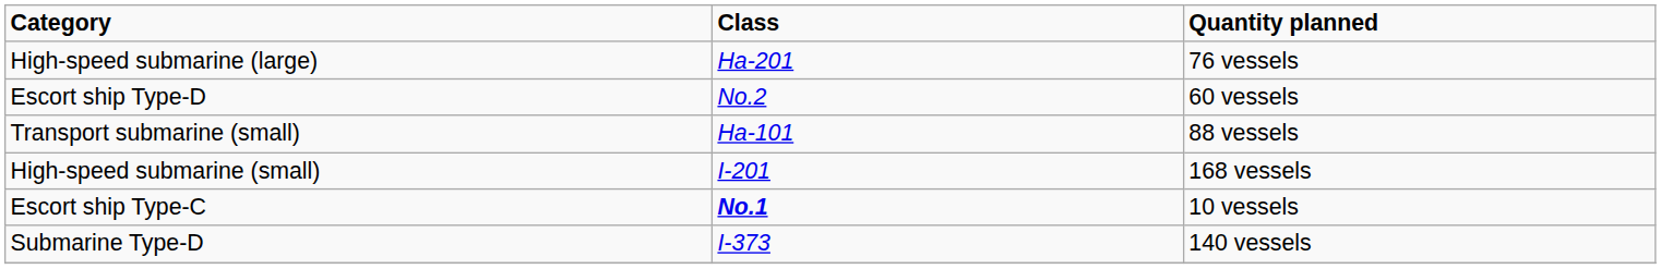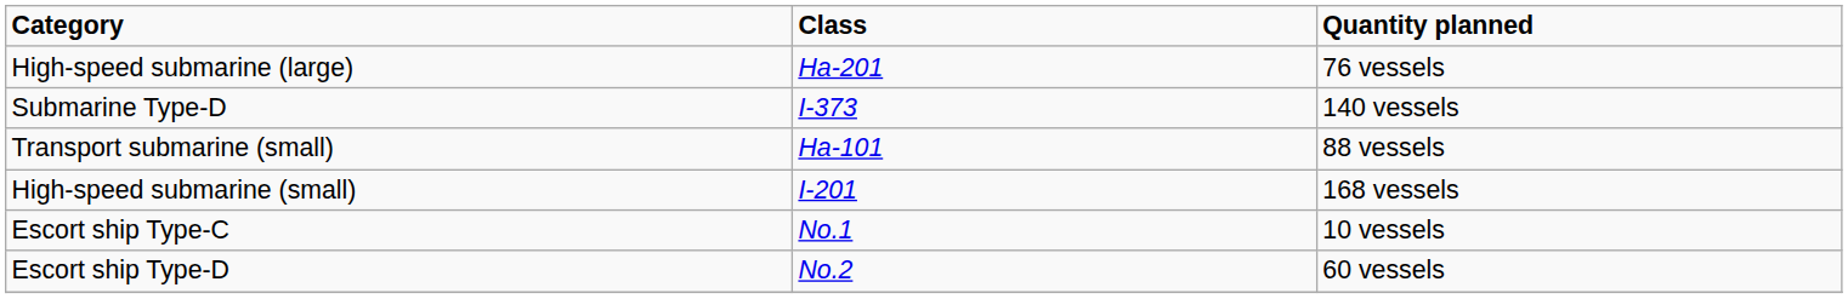rows swapped: Submarine Type-D <-> Escort ship Type-D
Escort ship Type-C | Class: bold -> normal
